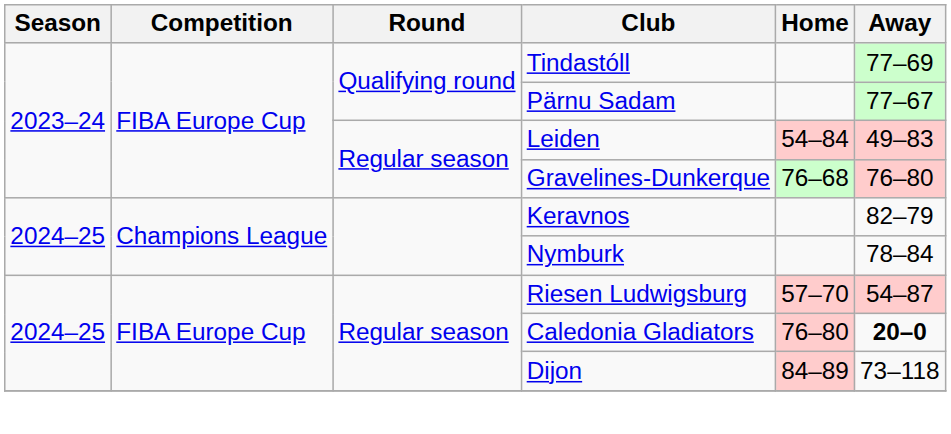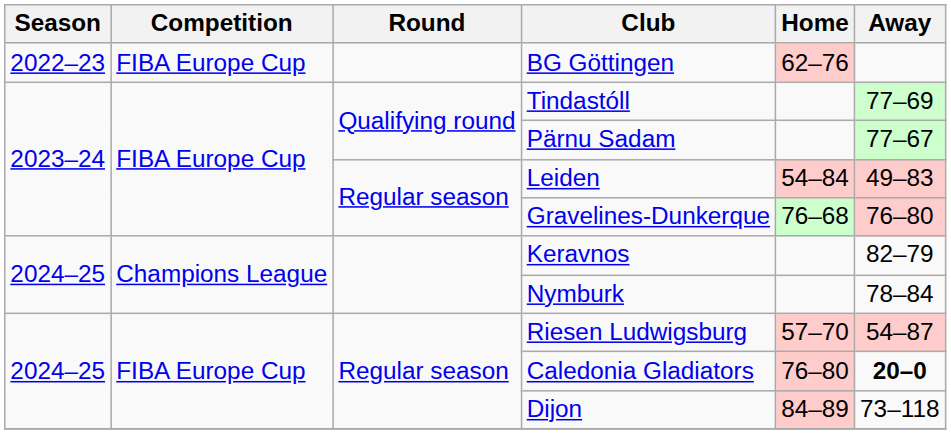+ row: 2022–23 | FIBA Europe Cup | BG Göttingen | 62–76
